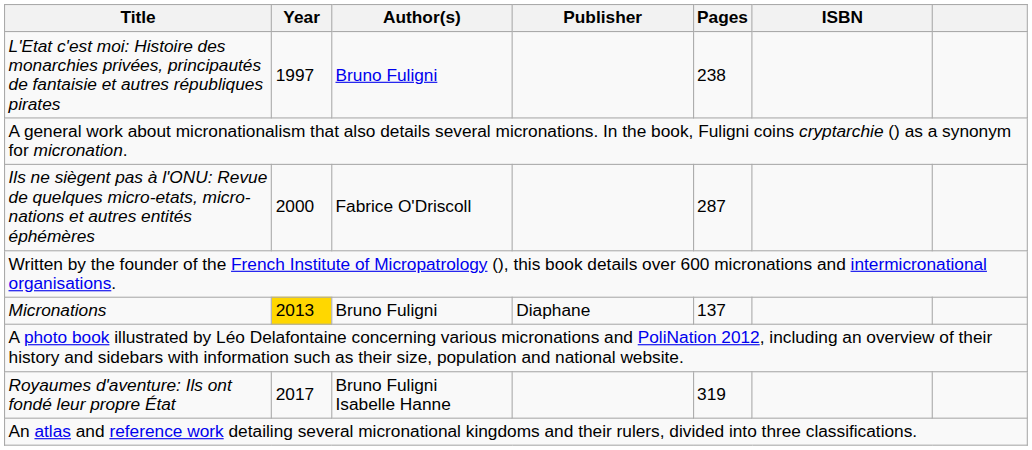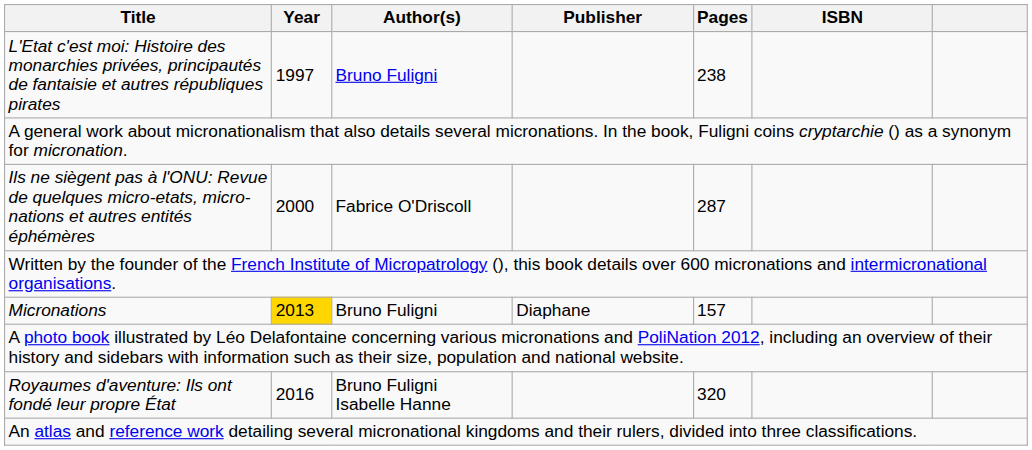Micronations | Pages: 137 -> 157
Royaumes d'aventure: Ils ont fondé leur propre État | Year: 2017 -> 2016
Royaumes d'aventure: Ils ont fondé leur propre État | Pages: 319 -> 320
